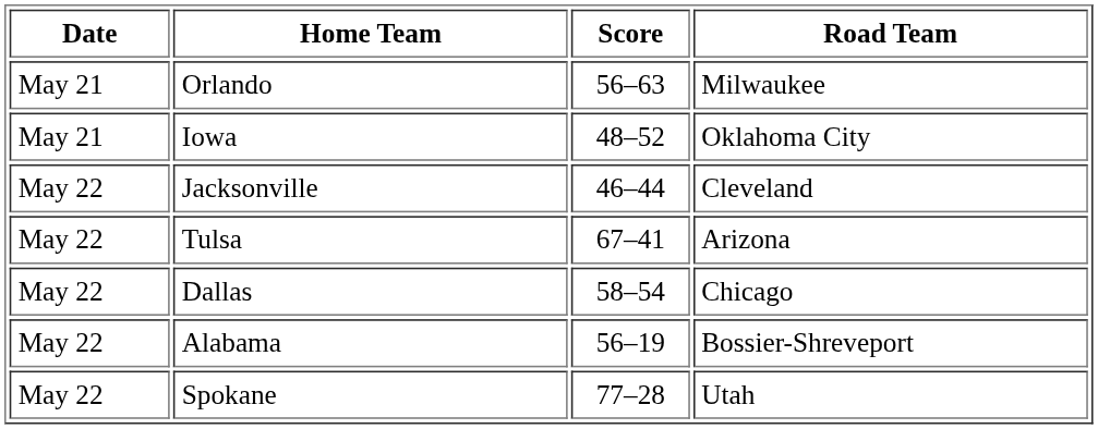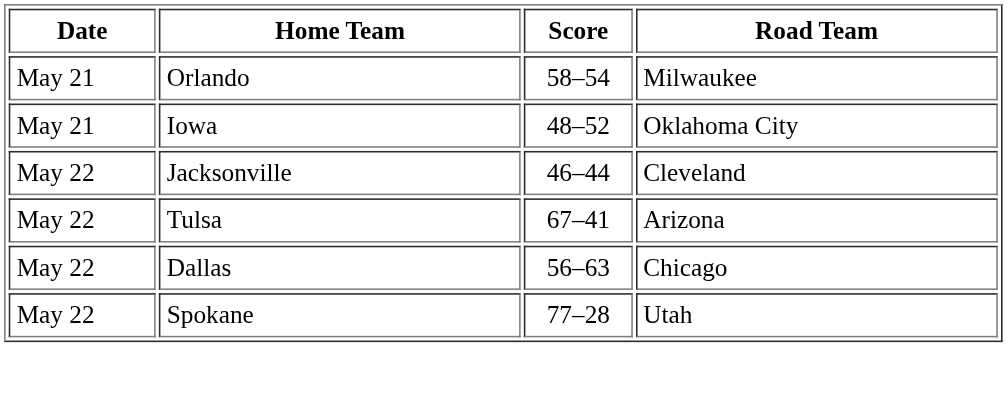Orlando | Score: 56–63 -> 58–54
Dallas | Score: 58–54 -> 56–63
- row: May 22 | Alabama | 56–19 | Bossier-Shreveport
